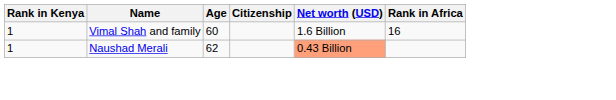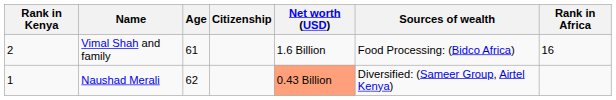+ column: Sources of wealth | Food Processing: (Bidco Africa) | Diversified: (Sameer Group, Airtel Kenya)
Vimal Shah and family | Rank in Kenya: 1 -> 2
Vimal Shah and family | Age: 60 -> 61
